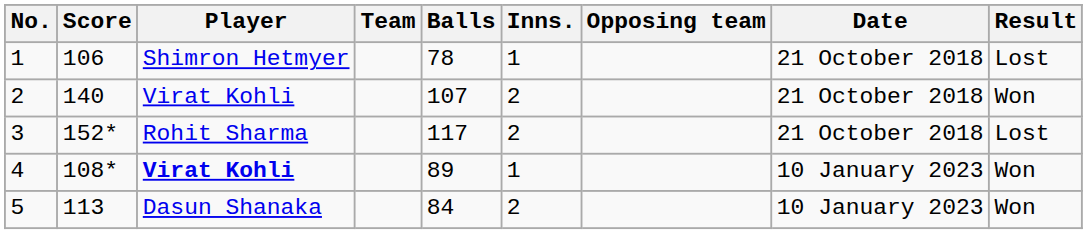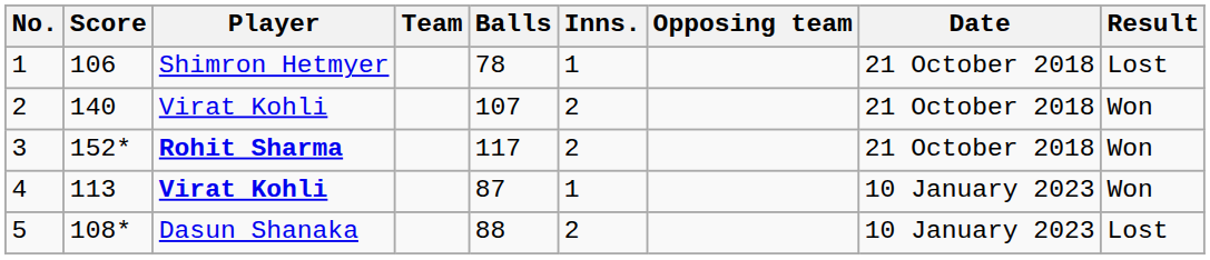3 | Player: normal -> bold
3 | Result: Lost -> Won
4 | Score: 108* -> 113
4 | Balls: 89 -> 87
5 | Score: 113 -> 108*
5 | Balls: 84 -> 88
5 | Result: Won -> Lost
